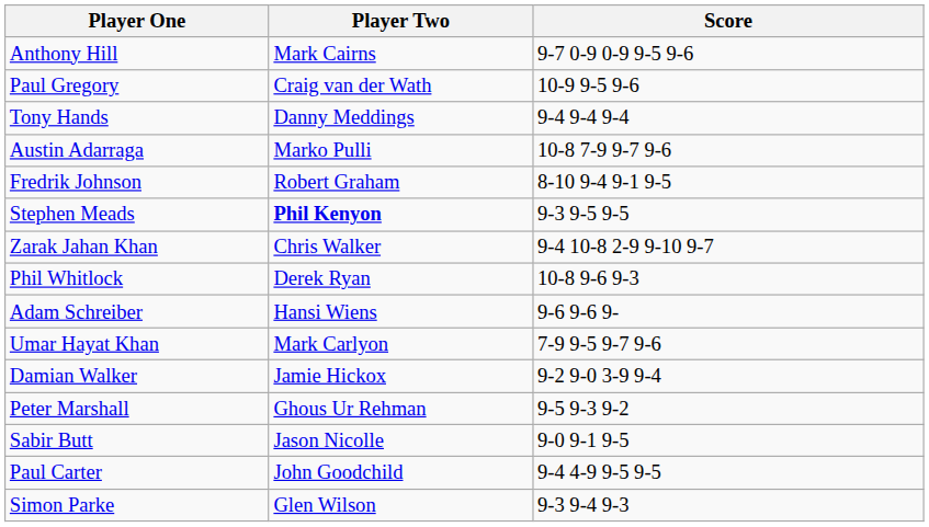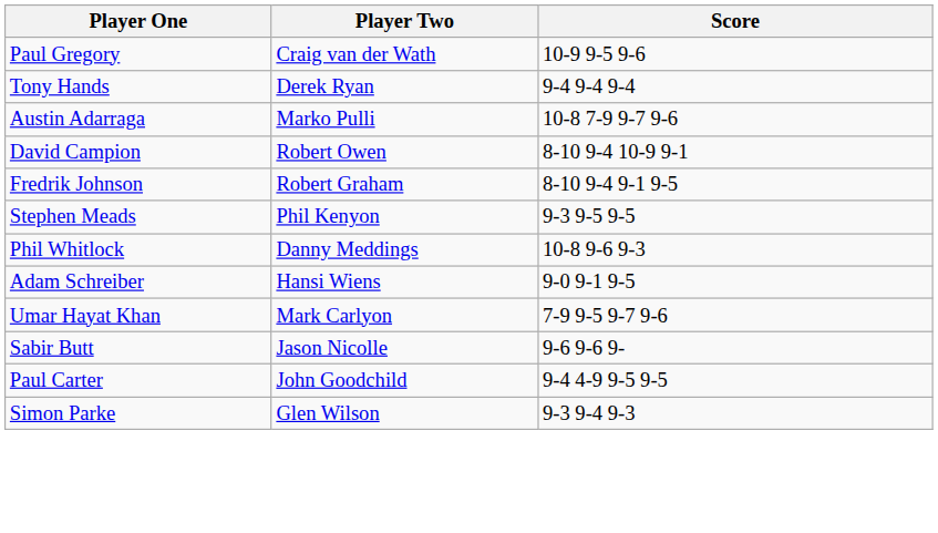- row: Anthony Hill | Mark Cairns | 9-7 0-9 0-9 9-5 9-6
Tony Hands | Player Two: Danny Meddings -> Derek Ryan
+ row: David Campion | Robert Owen | 8-10 9-4 10-9 9-1
Stephen Meads | Player Two: bold -> normal
- row: Zarak Jahan Khan | Chris Walker | 9-4 10-8 2-9 9-10 9-7
Phil Whitlock | Player Two: Derek Ryan -> Danny Meddings
Adam Schreiber | Score: 9-6 9-6 9- -> 9-0 9-1 9-5
- row: Damian Walker | Jamie Hickox | 9-2 9-0 3-9 9-4
- row: Peter Marshall | Ghous Ur Rehman | 9-5 9-3 9-2
Sabir Butt | Score: 9-0 9-1 9-5 -> 9-6 9-6 9-
